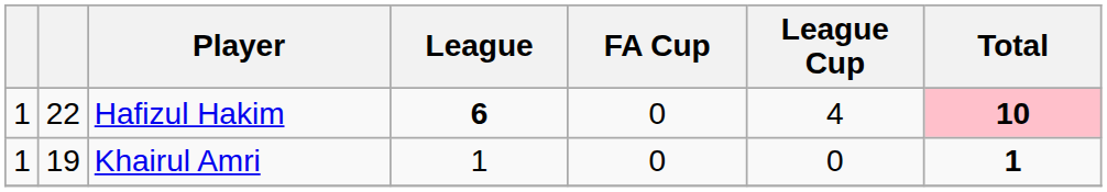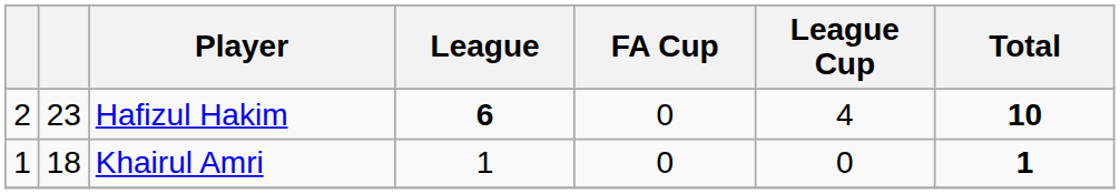Hafizul Hakim | column 1: 1 -> 2
Hafizul Hakim | column 2: 22 -> 23
Hafizul Hakim | Total: pink background -> no background
Khairul Amri | column 2: 19 -> 18
